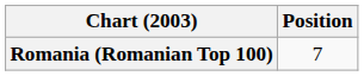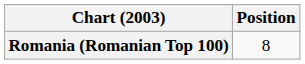Romania (Romanian Top 100) | Position: 7 -> 8
